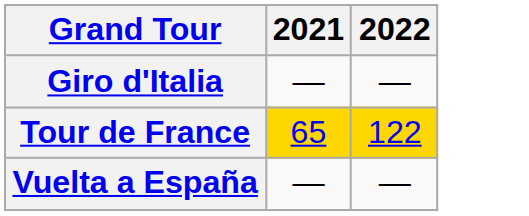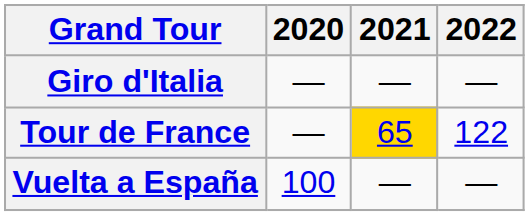+ column: 2020 | — | — | 100
Tour de France | 2022: gold background -> no background
